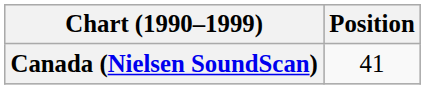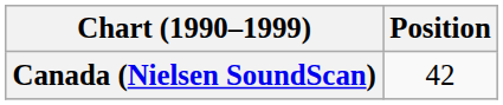Canada (Nielsen SoundScan) | Position: 41 -> 42
